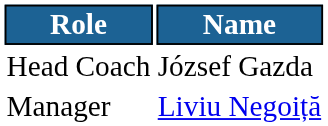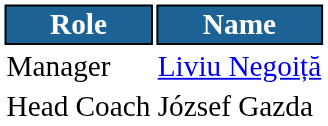rows swapped: Manager <-> Head Coach
